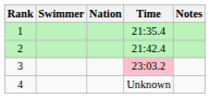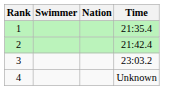- column: Notes
3 | Time: pink background -> no background
